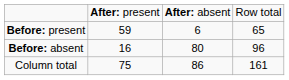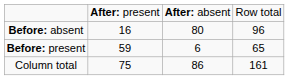rows swapped: Before: present <-> Before: absent
